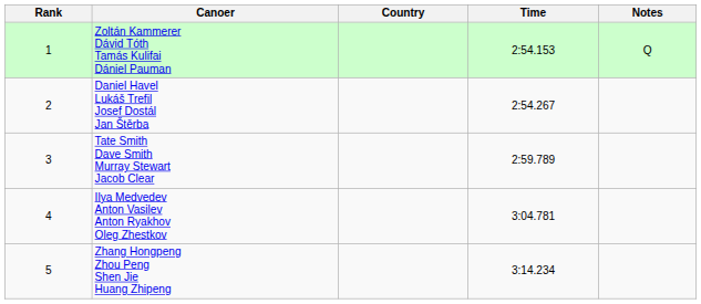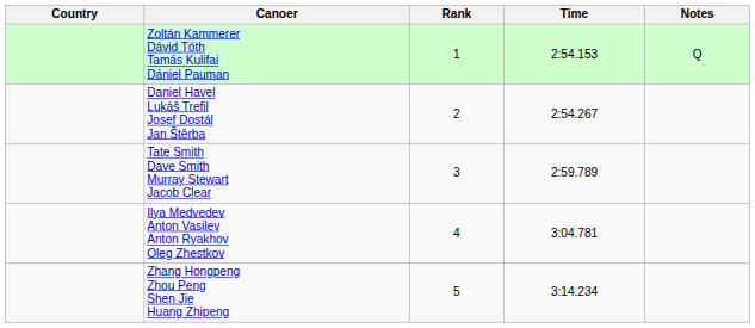columns swapped: Rank <-> Country
